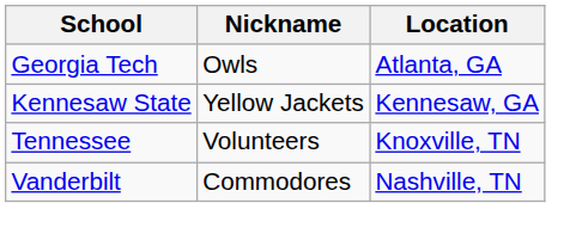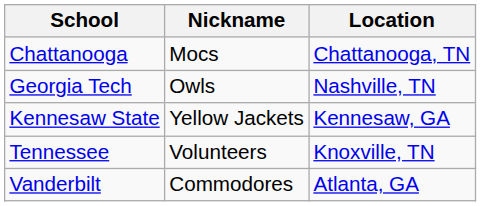+ row: Chattanooga | Mocs | Chattanooga, TN
Georgia Tech | Location: Atlanta, GA -> Nashville, TN
Vanderbilt | Location: Nashville, TN -> Atlanta, GA
